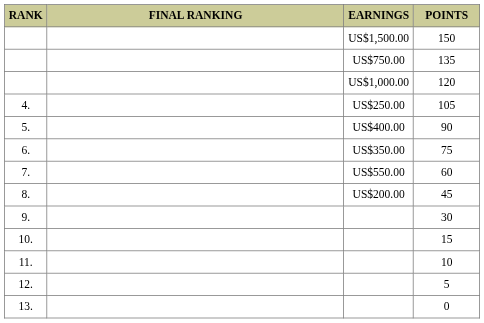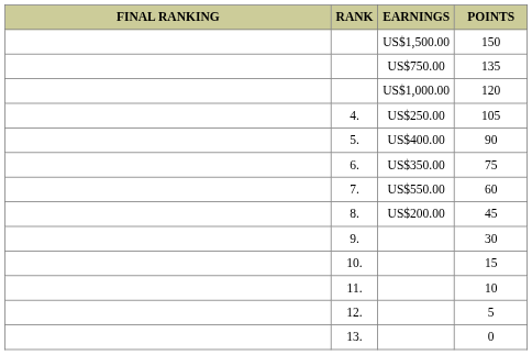columns swapped: RANK <-> FINAL RANKING
